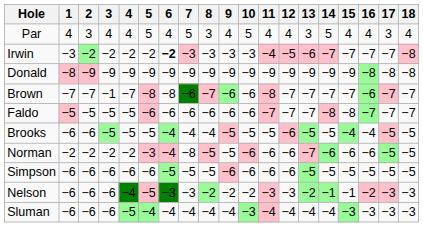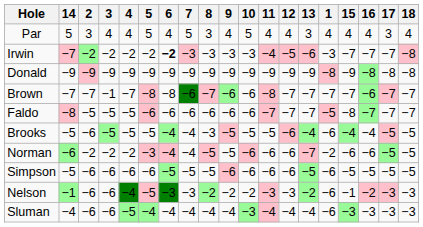columns swapped: 1 <-> 14
Brooks | 8: −4 -> −3
Brooks | 13: −5 -> −4
Norman | 7: −8 -> −4
